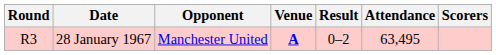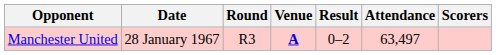columns swapped: Round <-> Opponent
28 January 1967 | Attendance: 63,495 -> 63,497
